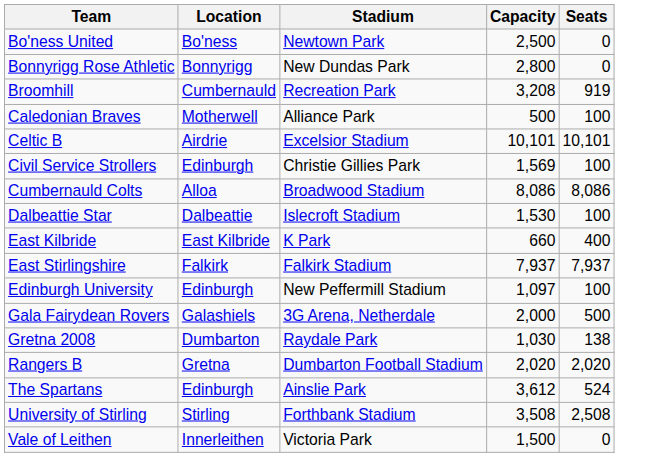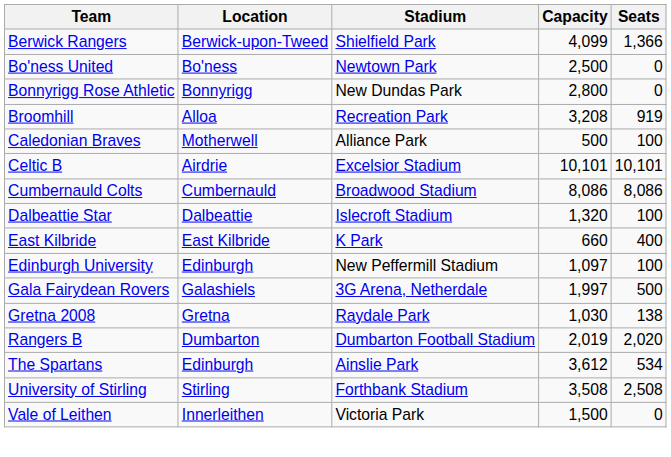+ row: Berwick Rangers | Berwick-upon-Tweed | Shielfield Park | 4,099 | 1,366
Broomhill | Location: Cumbernauld -> Alloa
- row: Civil Service Strollers | Edinburgh | Christie Gillies Park | 1,569 | 100
Cumbernauld Colts | Location: Alloa -> Cumbernauld
Dalbeattie Star | Capacity: 1,530 -> 1,320
- row: East Stirlingshire | Falkirk | Falkirk Stadium | 7,937 | 7,937
Gala Fairydean Rovers | Capacity: 2,000 -> 1,997
Gretna 2008 | Location: Dumbarton -> Gretna
Rangers B | Location: Gretna -> Dumbarton
Rangers B | Capacity: 2,020 -> 2,019
The Spartans | Seats: 524 -> 534
